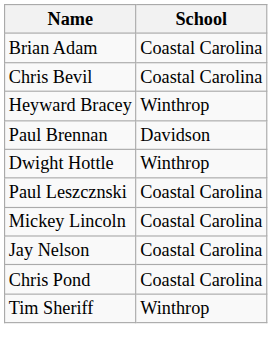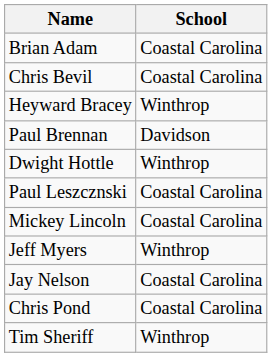+ row: Jeff Myers | Winthrop
